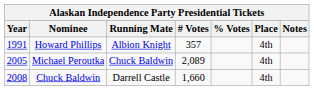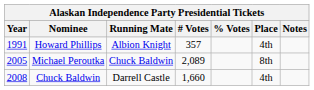Michael Peroutka | Place: 4th -> 8th
